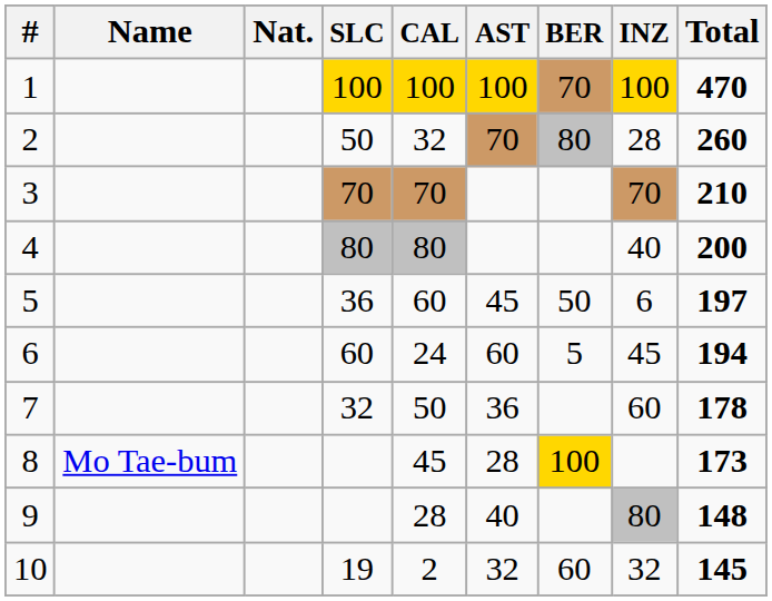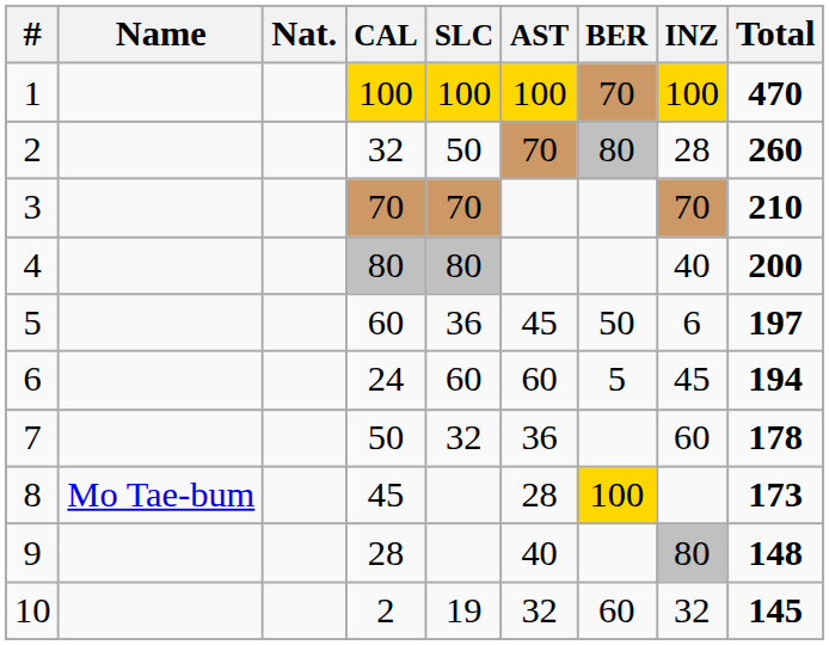columns swapped: CAL <-> SLC
